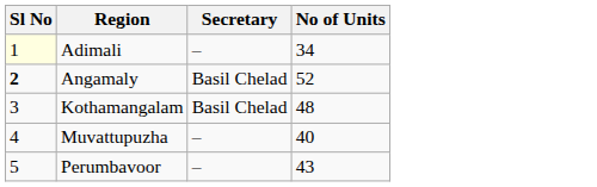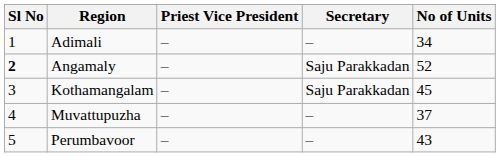+ column: Priest Vice President | – | – | – | – | –
Adimali | Sl No: lightyellow background -> no background
Angamaly | Secretary: Basil Chelad -> Saju Parakkadan
Kothamangalam | Secretary: Basil Chelad -> Saju Parakkadan
Kothamangalam | No of Units: 48 -> 45
Muvattupuzha | No of Units: 40 -> 37
